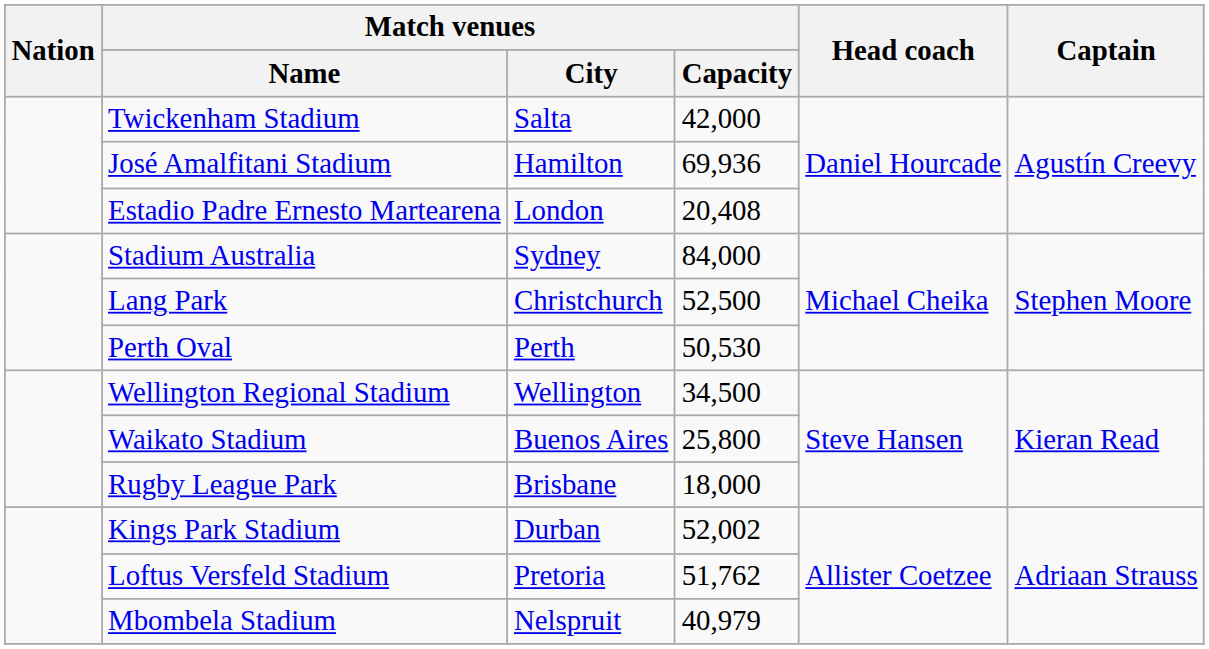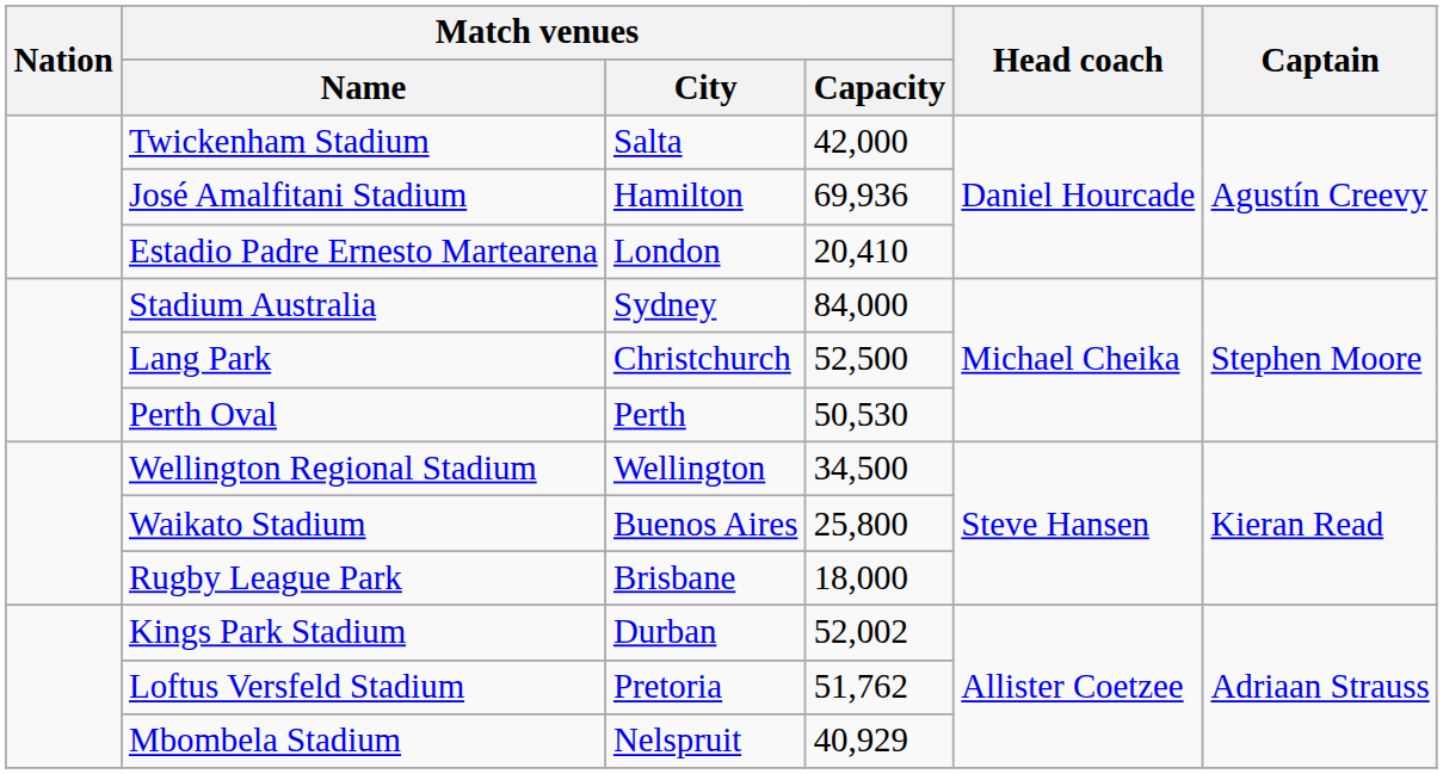Estadio Padre Ernesto Martearena | Match venues / Capacity: 20,408 -> 20,410
Mbombela Stadium | Match venues / Capacity: 40,979 -> 40,929
